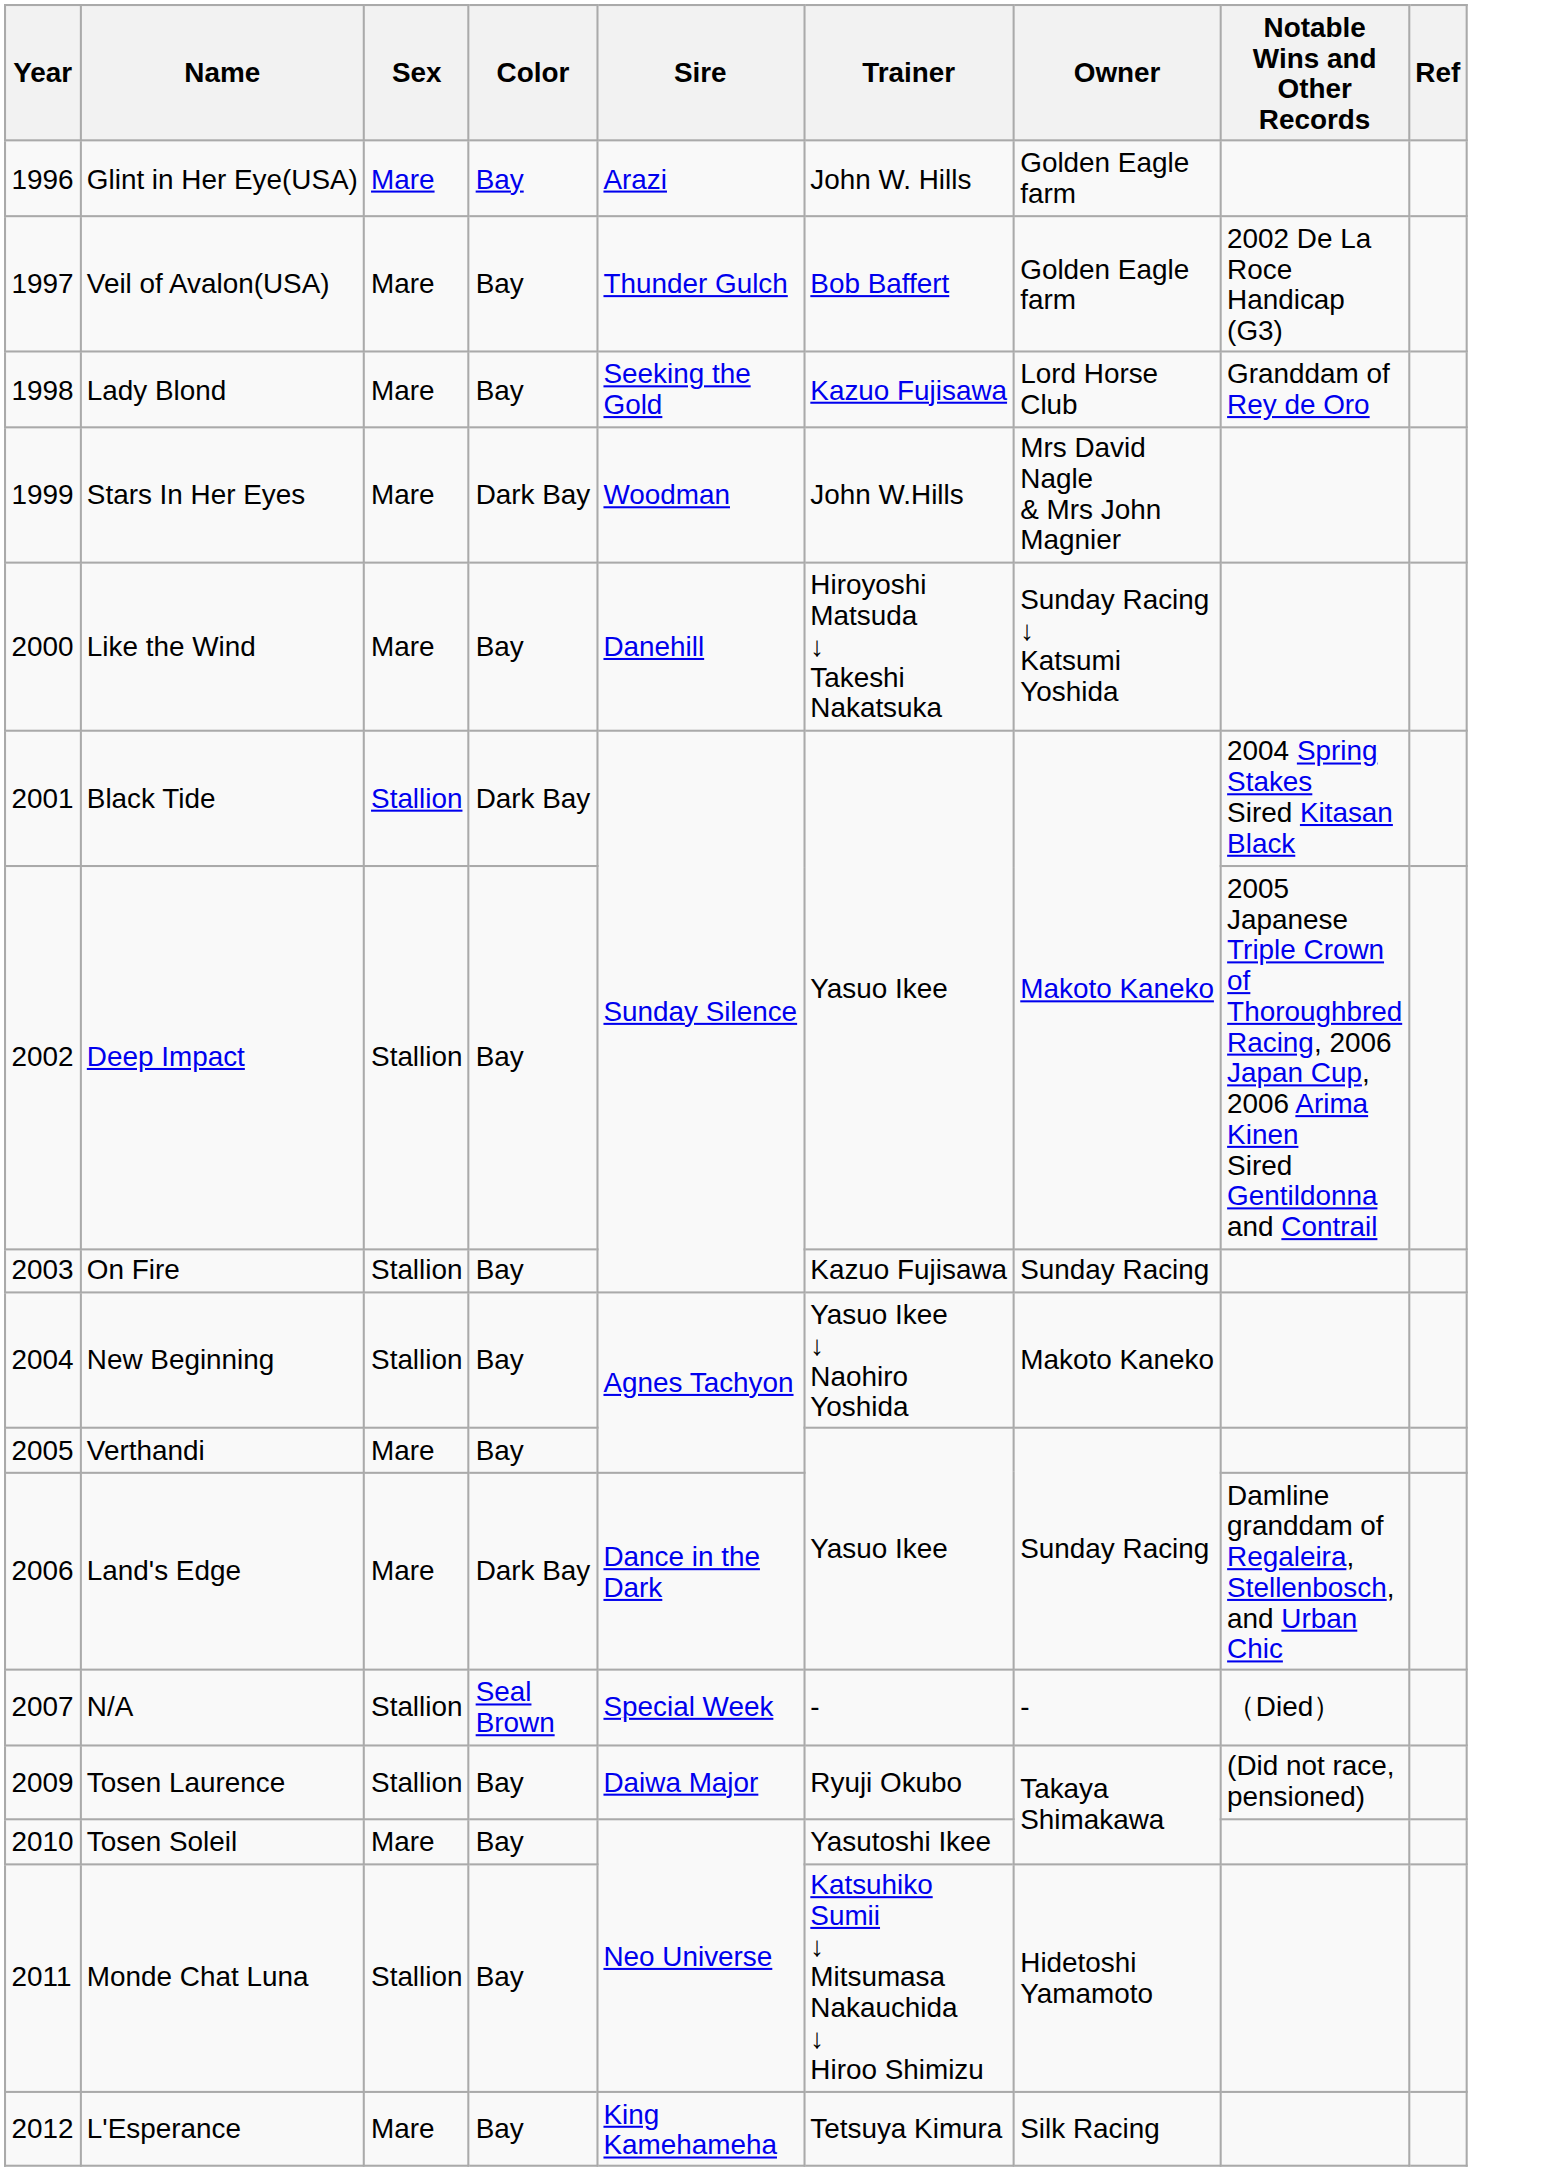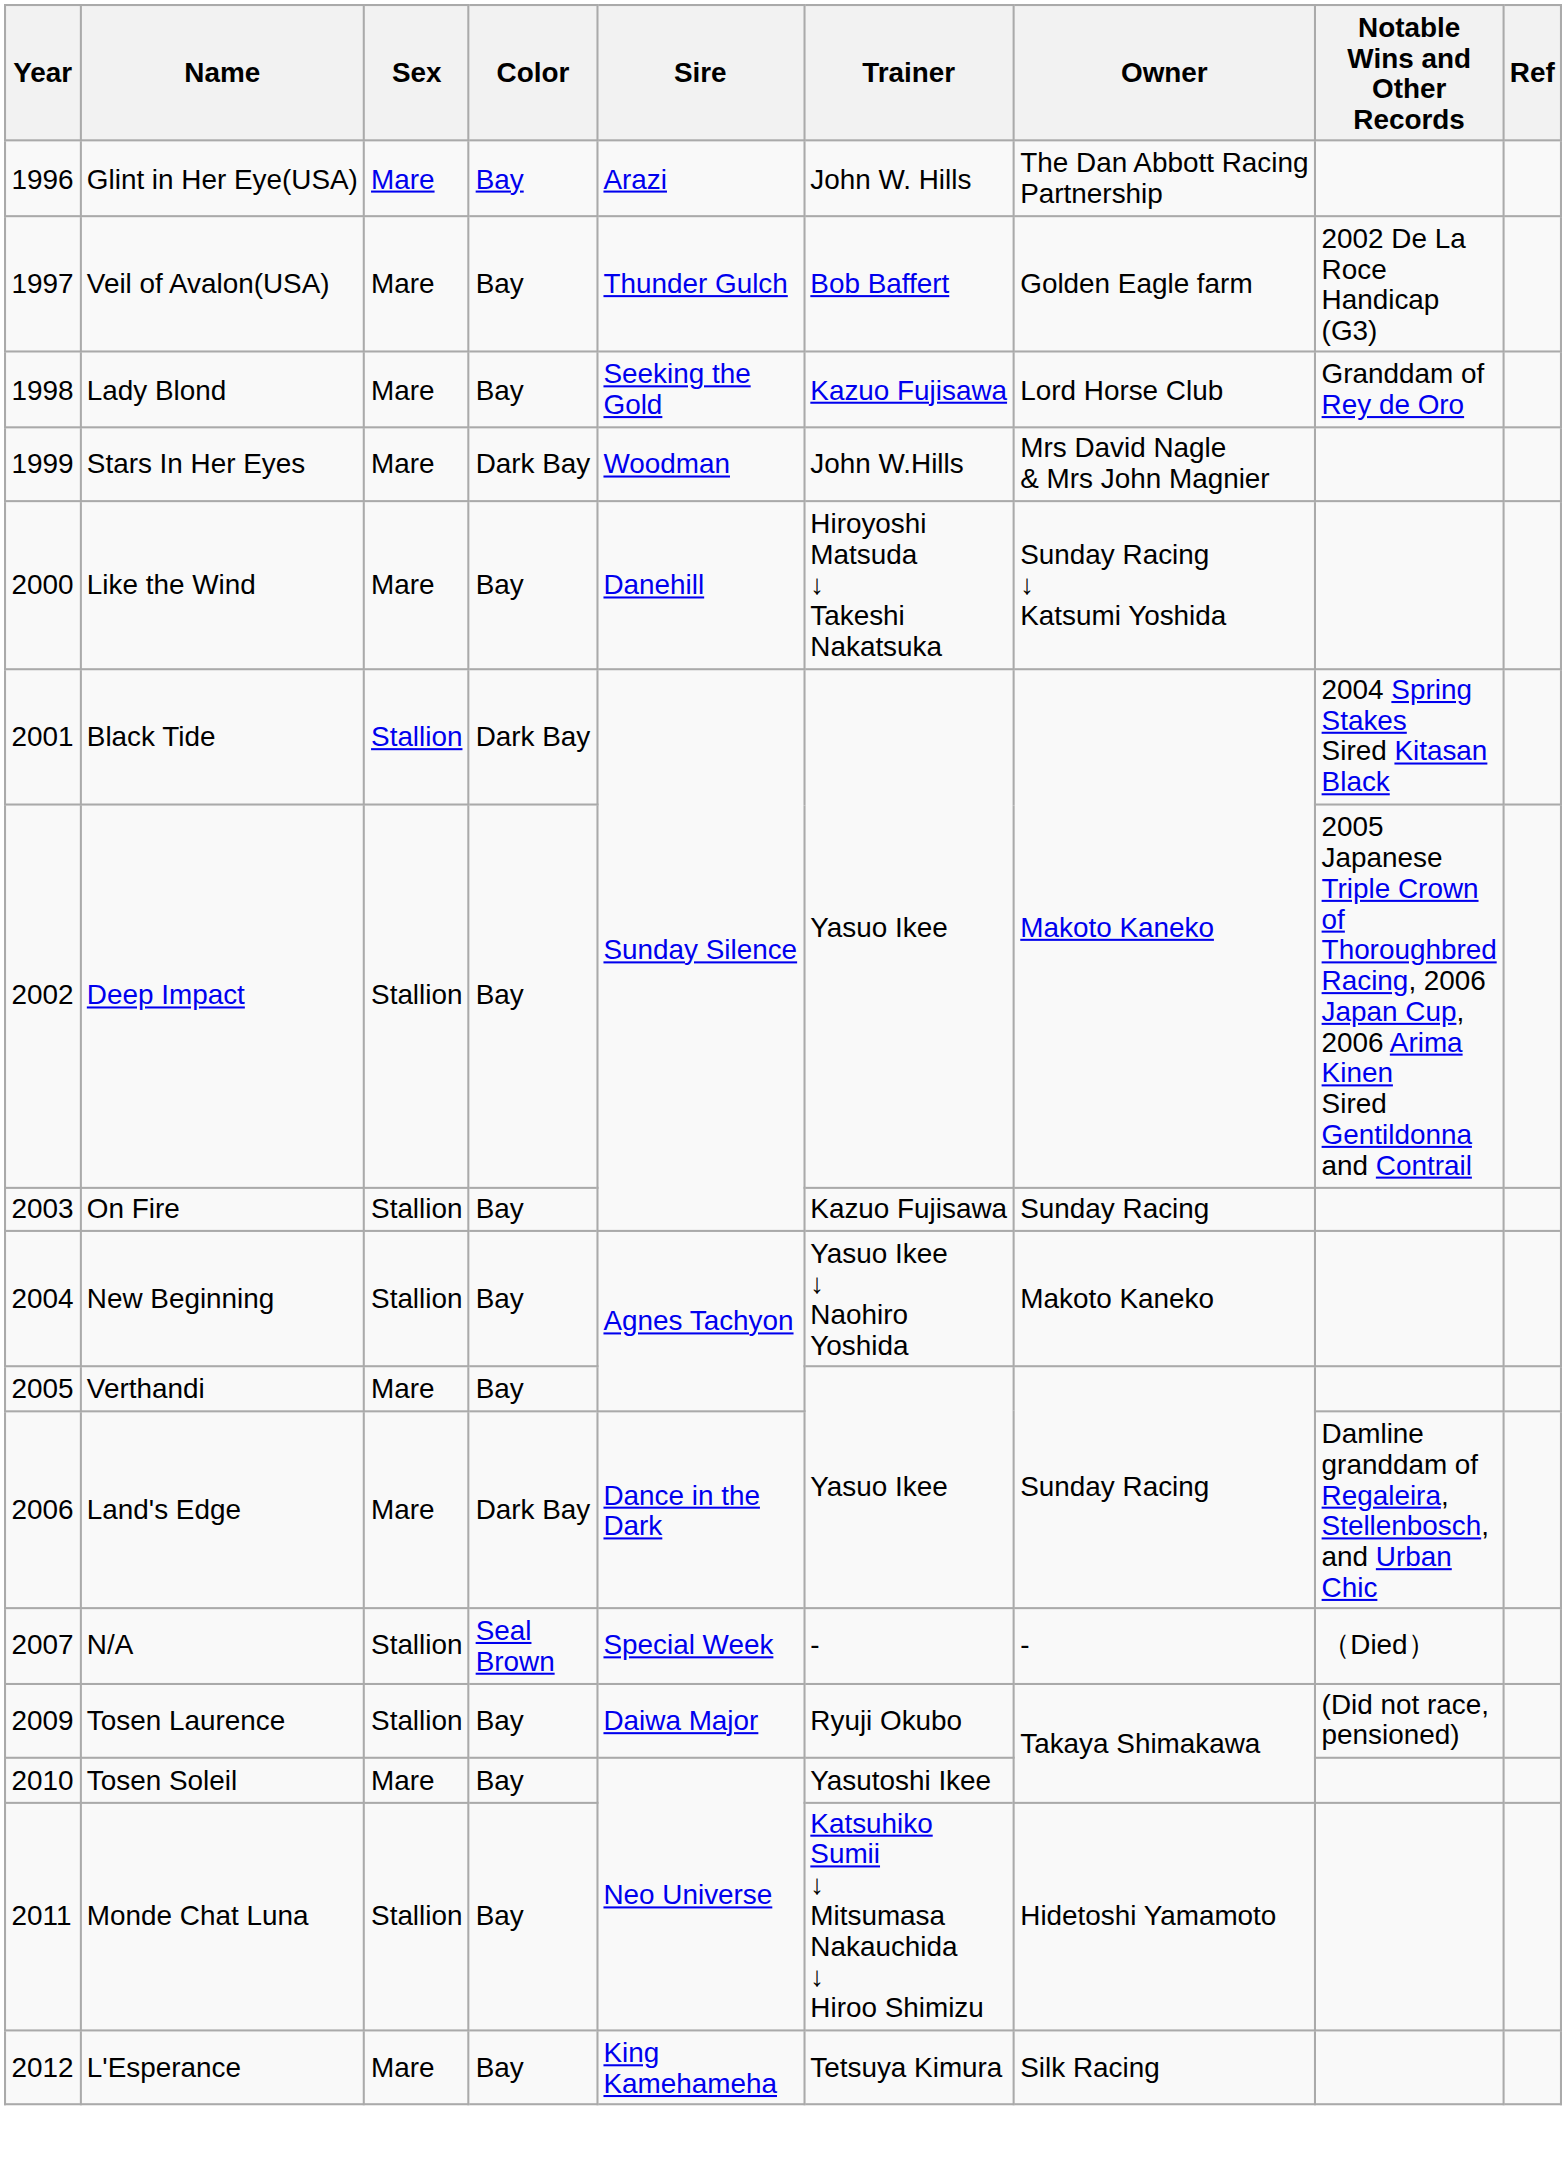Glint in Her Eye(USA) | Owner: Golden Eagle farm -> The Dan Abbott Racing Partnership
